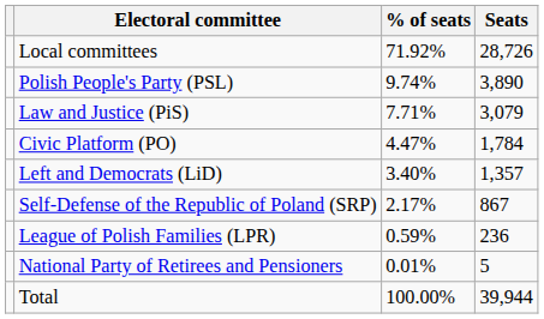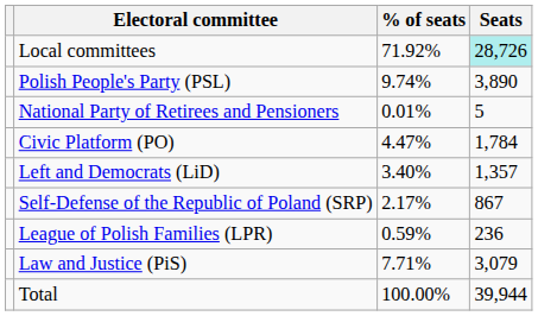Local committees | Seats: no background -> paleturquoise background
rows swapped: Law and Justice (PiS) <-> National Party of Retirees and Pensioners
